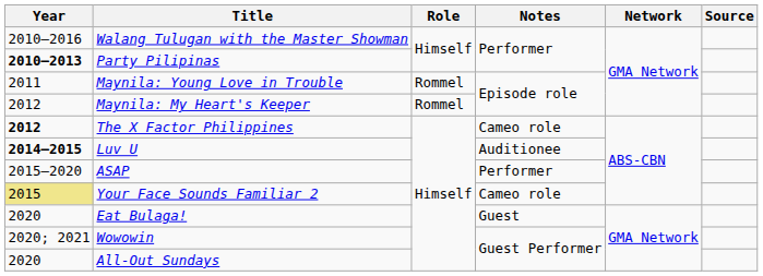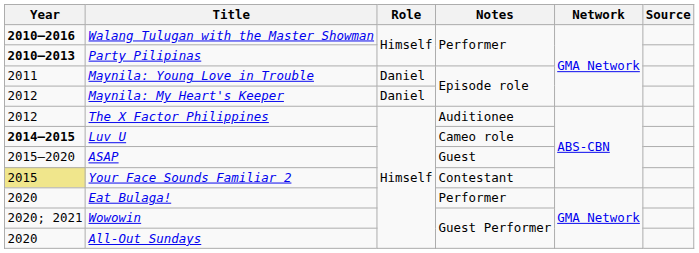Walang Tulugan with the Master Showman | Year: normal -> bold
Maynila: Young Love in Trouble | Role: Rommel -> Daniel
Maynila: My Heart's Keeper | Role: Rommel -> Daniel
The X Factor Philippines | Year: bold -> normal
The X Factor Philippines | Notes: Cameo role -> Auditionee
Luv U | Notes: Auditionee -> Cameo role
ASAP | Notes: Performer -> Guest
Your Face Sounds Familiar 2 | Notes: Cameo role -> Contestant
Eat Bulaga! | Notes: Guest -> Performer
